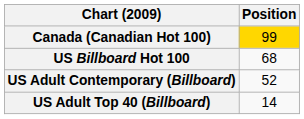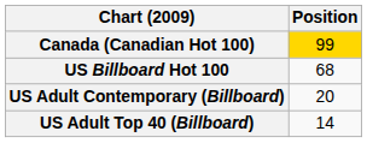US Adult Contemporary (Billboard) | Position: 52 -> 20
